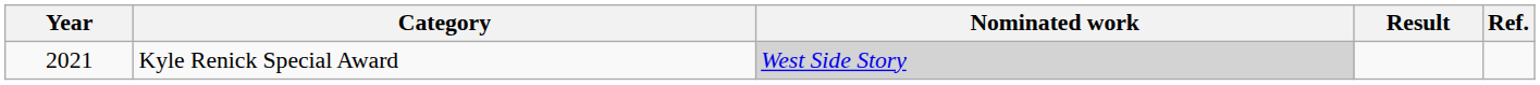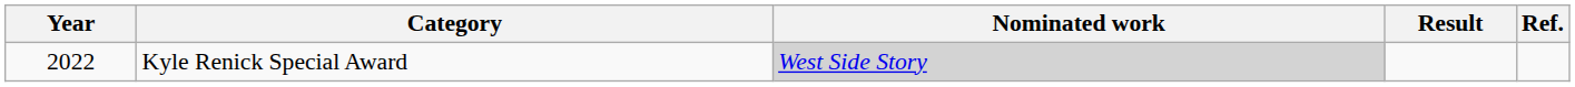Kyle Renick Special Award | Year: 2021 -> 2022
